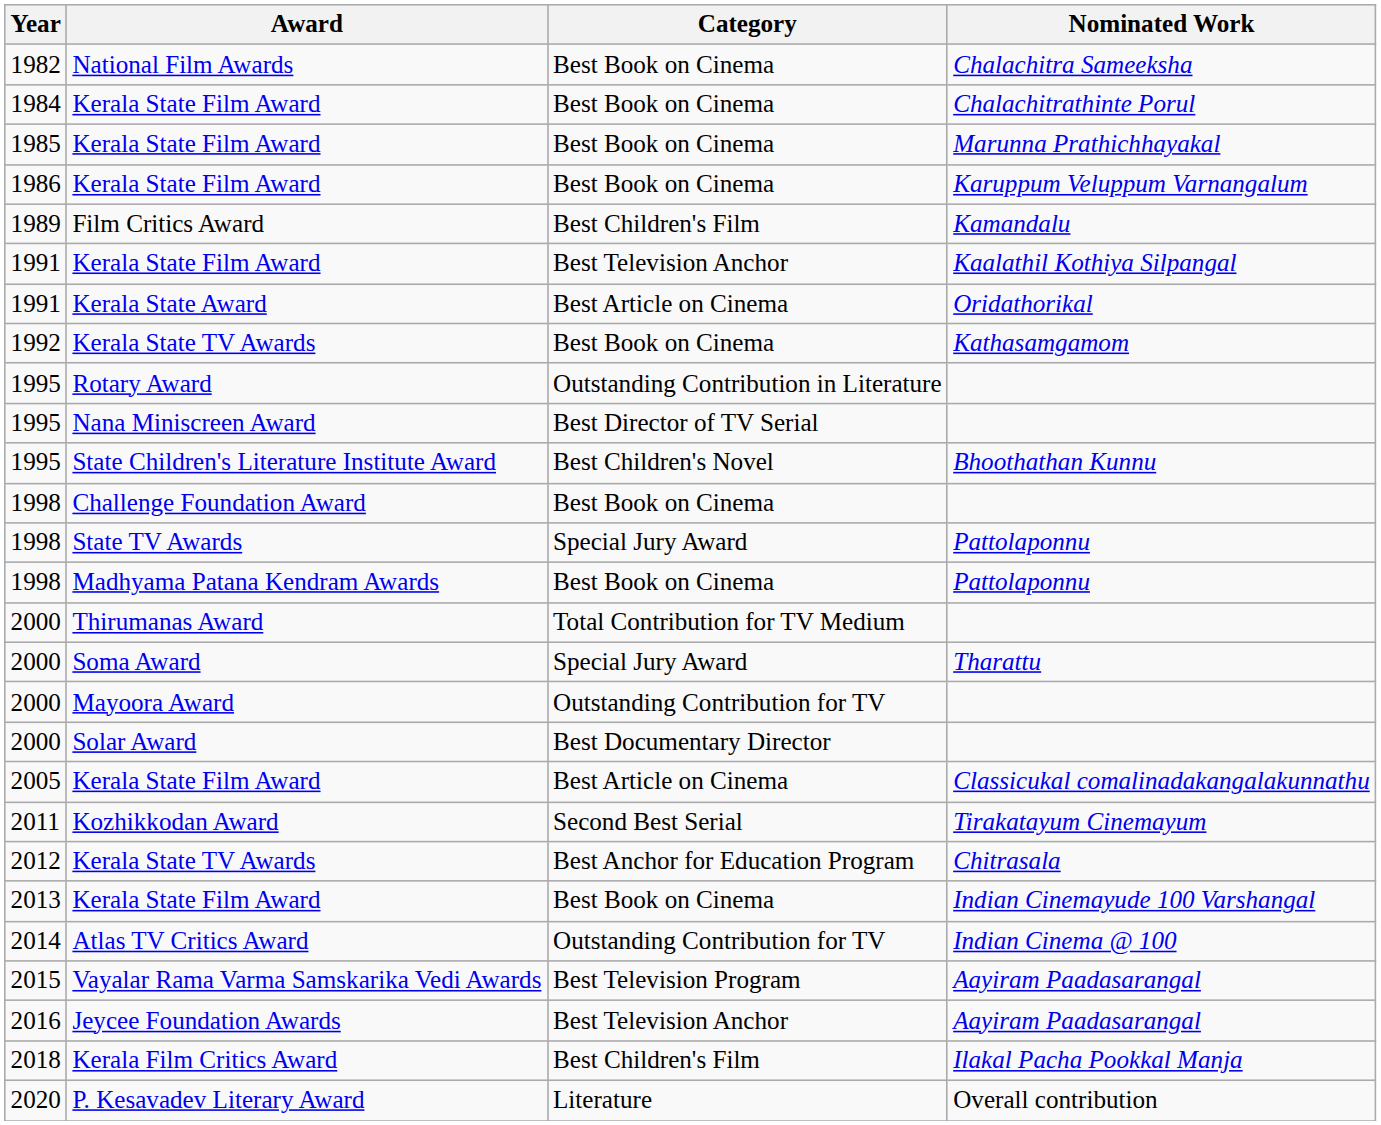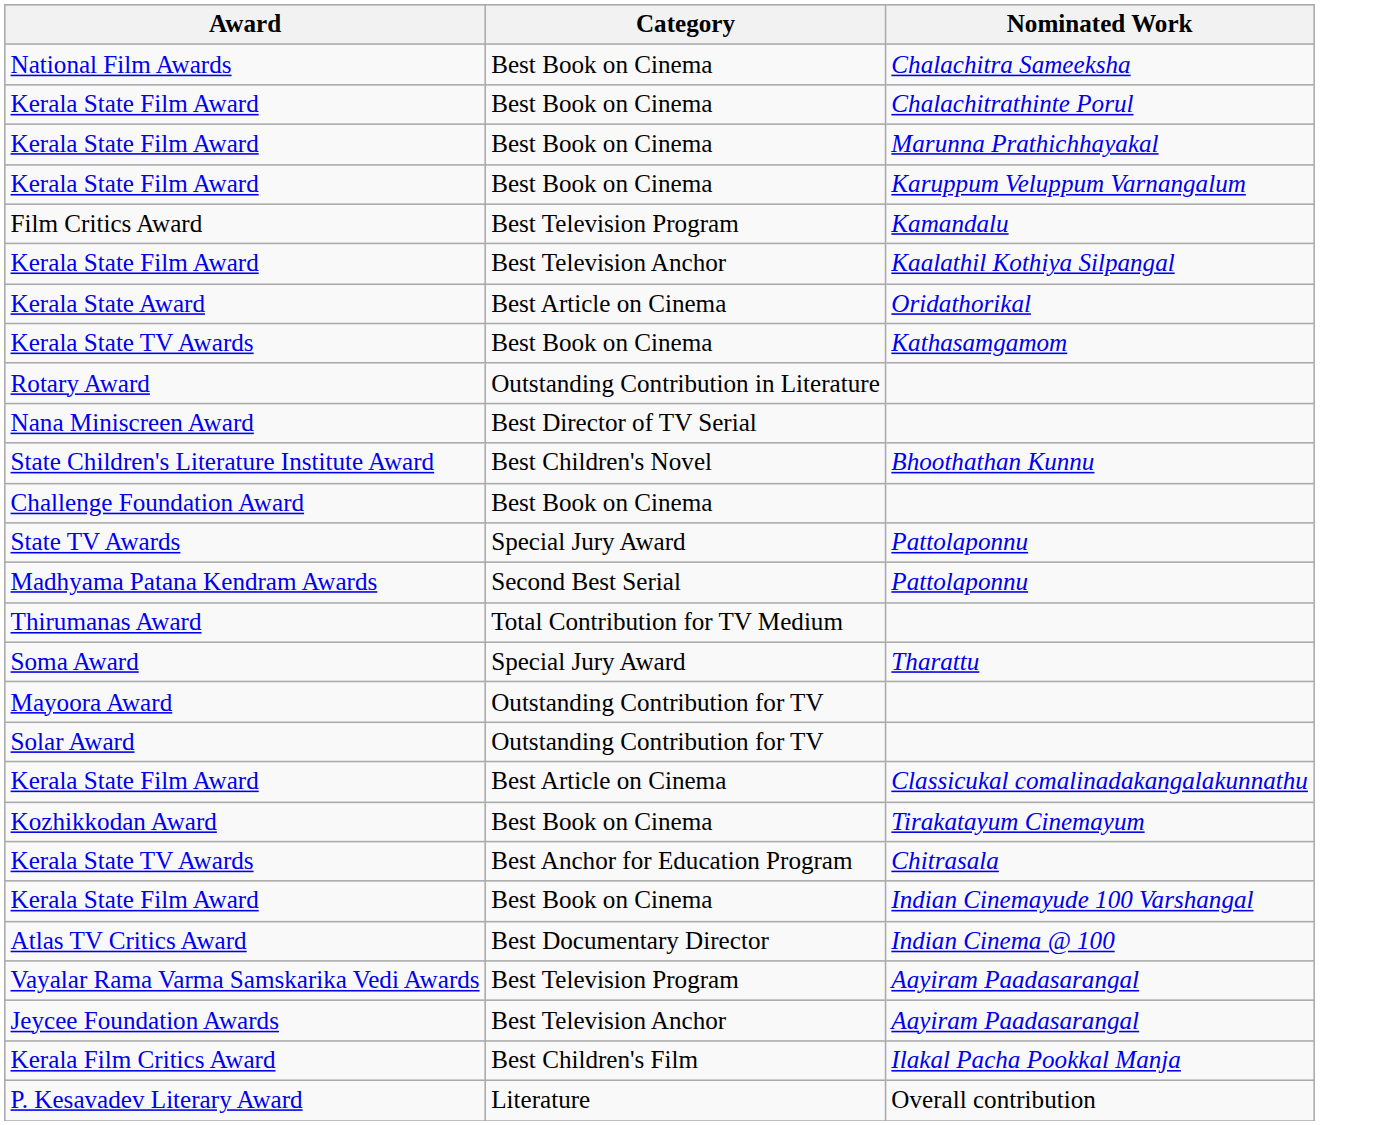- column: Year | 1982 | 1984 | 1985 | 1986 | 1989 | 1991 | 1991 | 1992 | 1995 | 1995 | 1995 | 1998 | 1998 | 1998 | 2000 | 2000 | 2000 | 2000 | 2005 | 2011 | 2012 | 2013 | 2014 | 2015 | 2016 | 2018 | 2020
Film Critics Award | Category: Best Children's Film -> Best Television Program
Madhyama Patana Kendram Awards | Category: Best Book on Cinema -> Second Best Serial
Solar Award | Category: Best Documentary Director -> Outstanding Contribution for TV
Kozhikkodan Award | Category: Second Best Serial -> Best Book on Cinema
Atlas TV Critics Award | Category: Outstanding Contribution for TV -> Best Documentary Director
